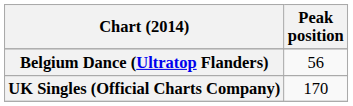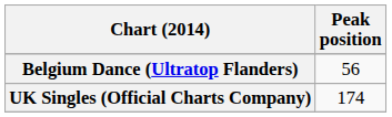UK Singles (Official Charts Company) | Peak position: 170 -> 174
